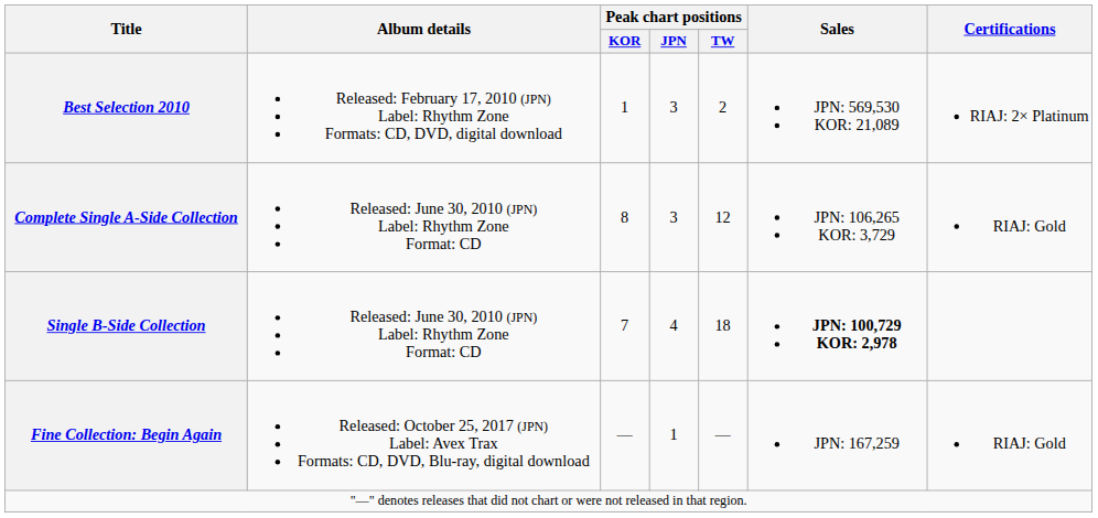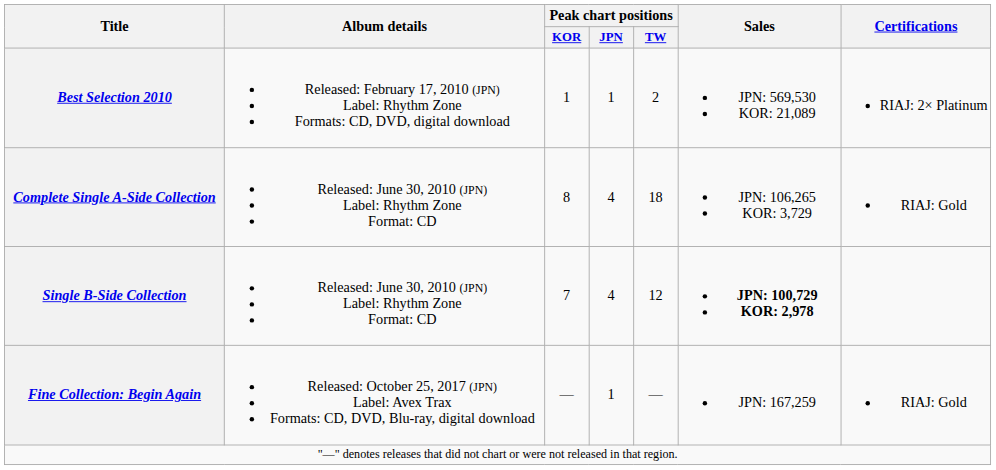Best Selection 2010 | Peak chart positions / JPN: 3 -> 1
Complete Single A-Side Collection | Peak chart positions / JPN: 3 -> 4
Complete Single A-Side Collection | Peak chart positions / TW: 12 -> 18
Single B-Side Collection | Peak chart positions / TW: 18 -> 12
